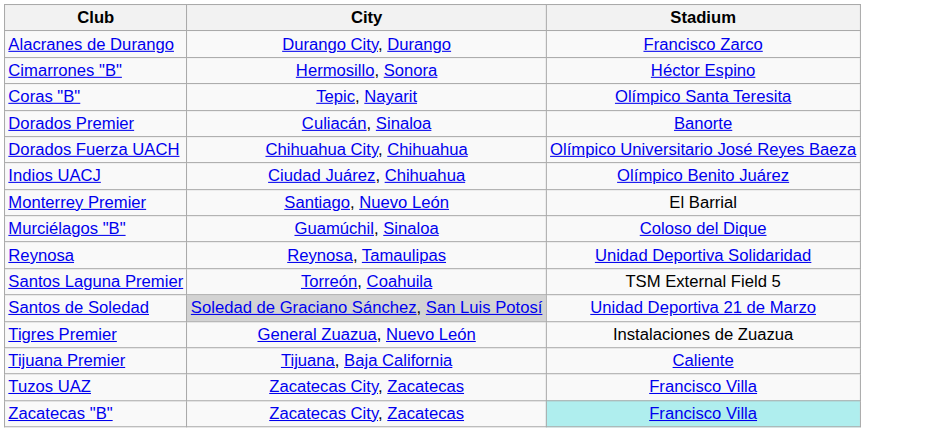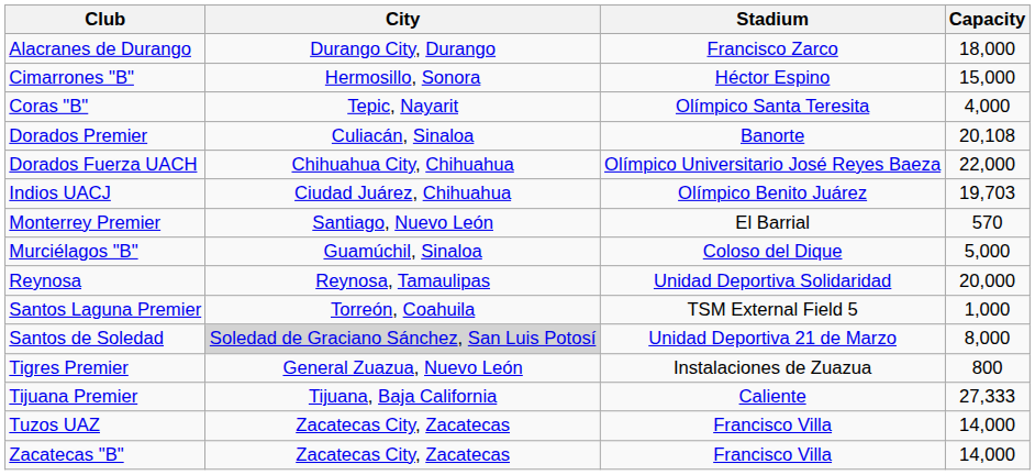+ column: Capacity | 18,000 | 15,000 | 4,000 | 20,108 | 22,000 | 19,703 | 570 | 5,000 | 20,000 | 1,000 | 8,000 | 800 | 27,333 | 14,000 | 14,000
Zacatecas "B" | Stadium: paleturquoise background -> no background
